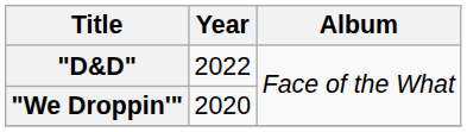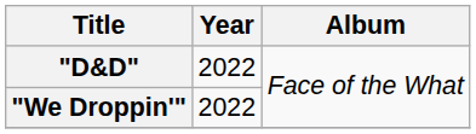"We Droppin'" | Year: 2020 -> 2022
